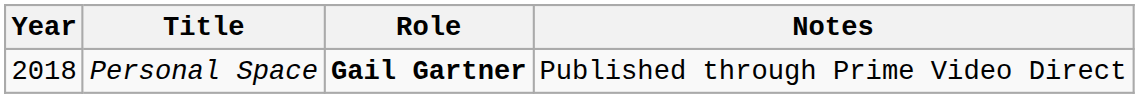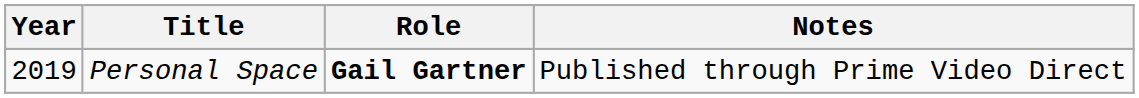Personal Space | Year: 2018 -> 2019
